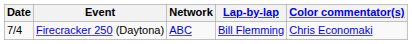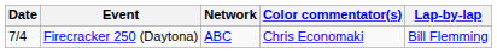columns swapped: Lap-by-lap <-> Color commentator(s)
